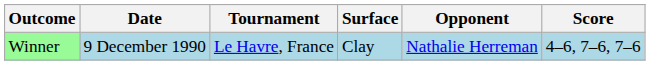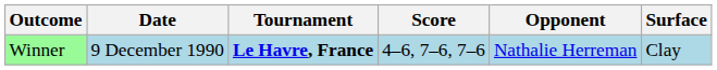columns swapped: Surface <-> Score
Winner | Tournament: normal -> bold
